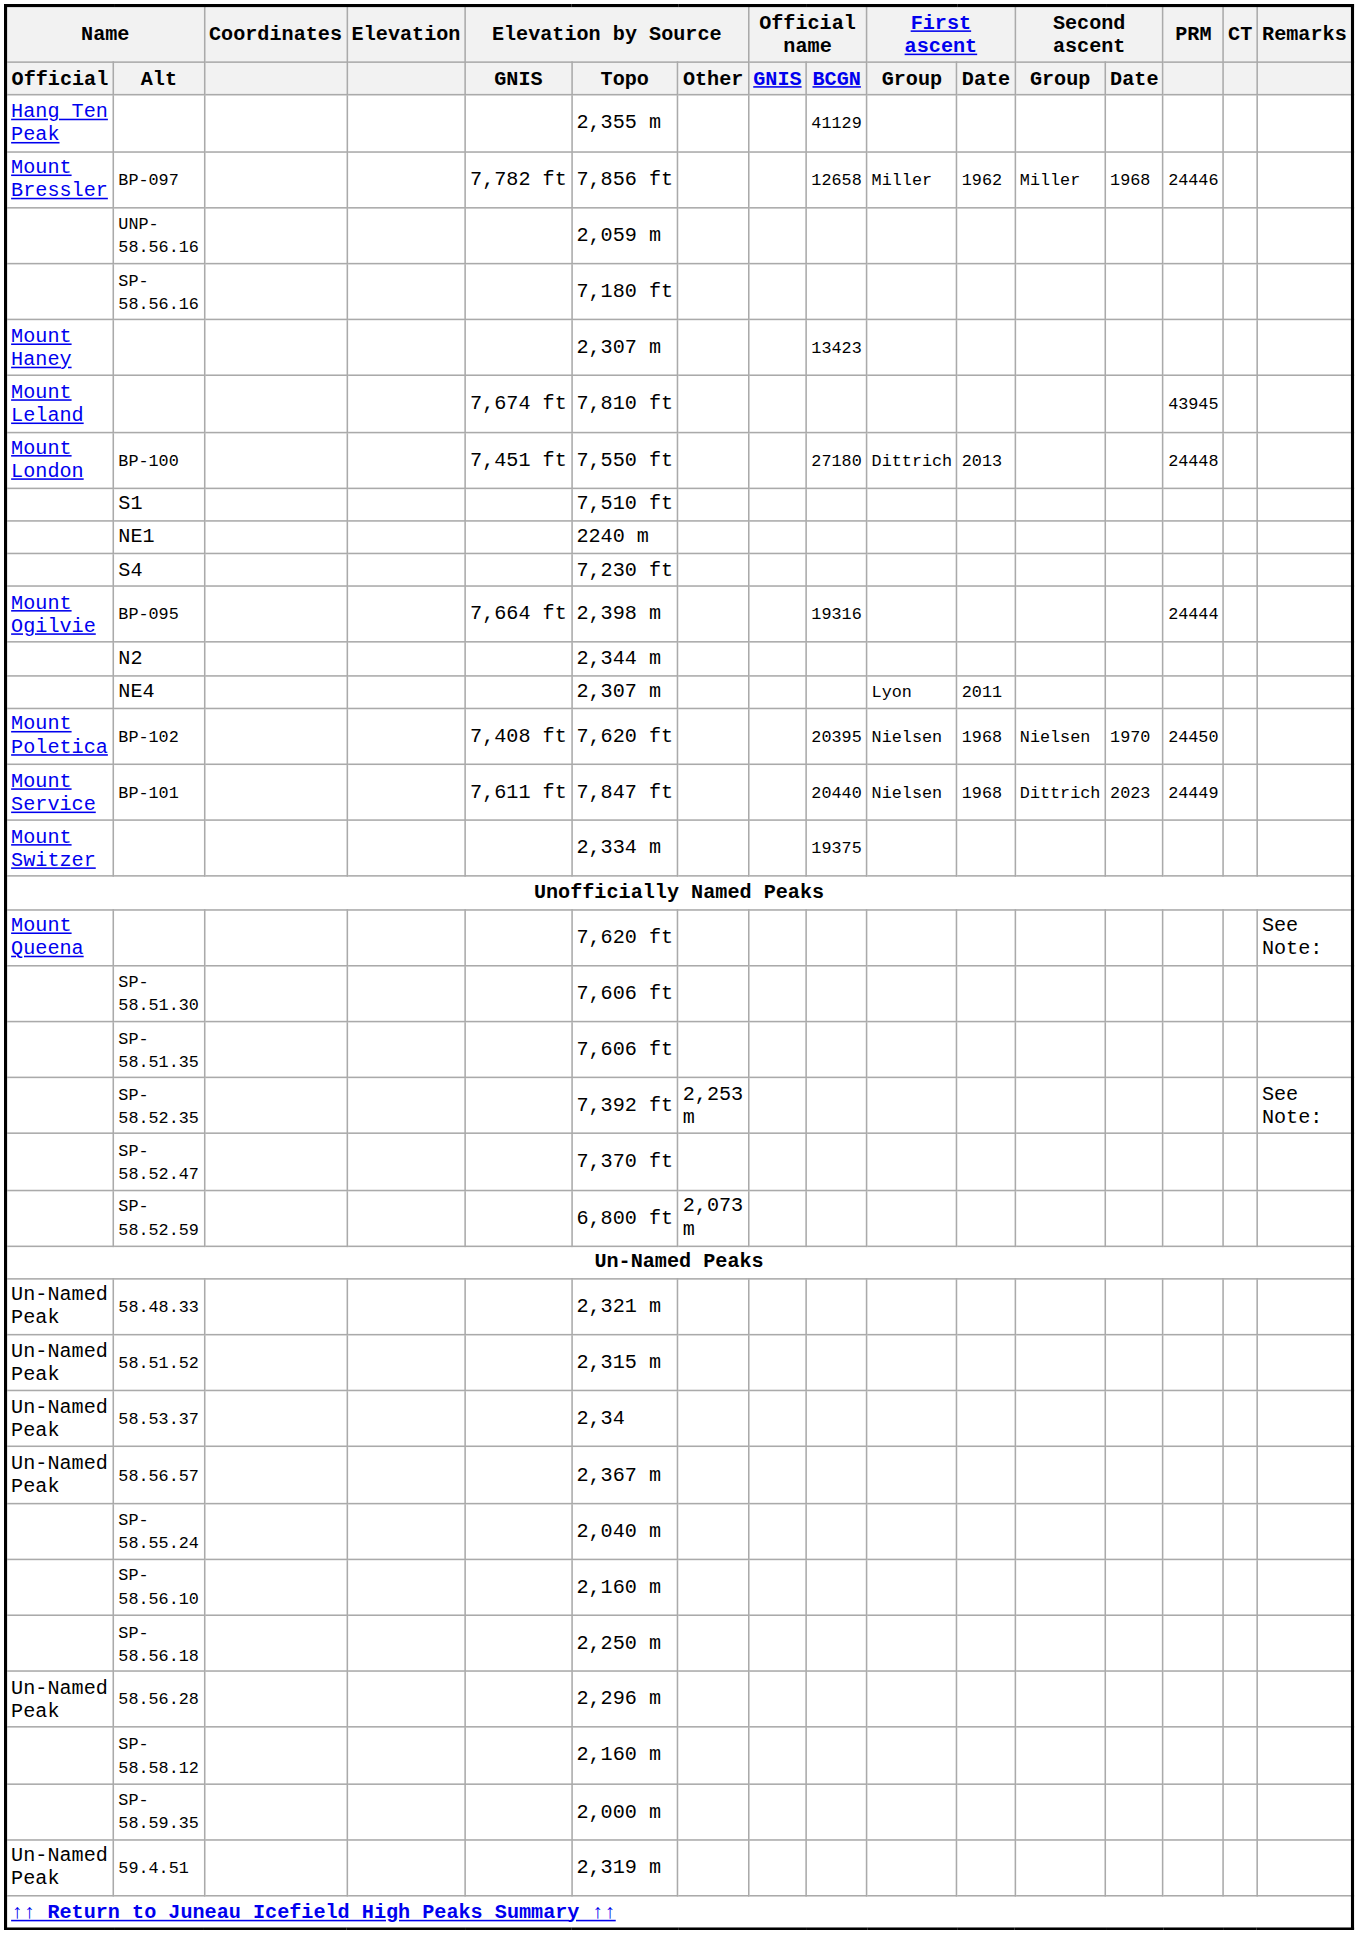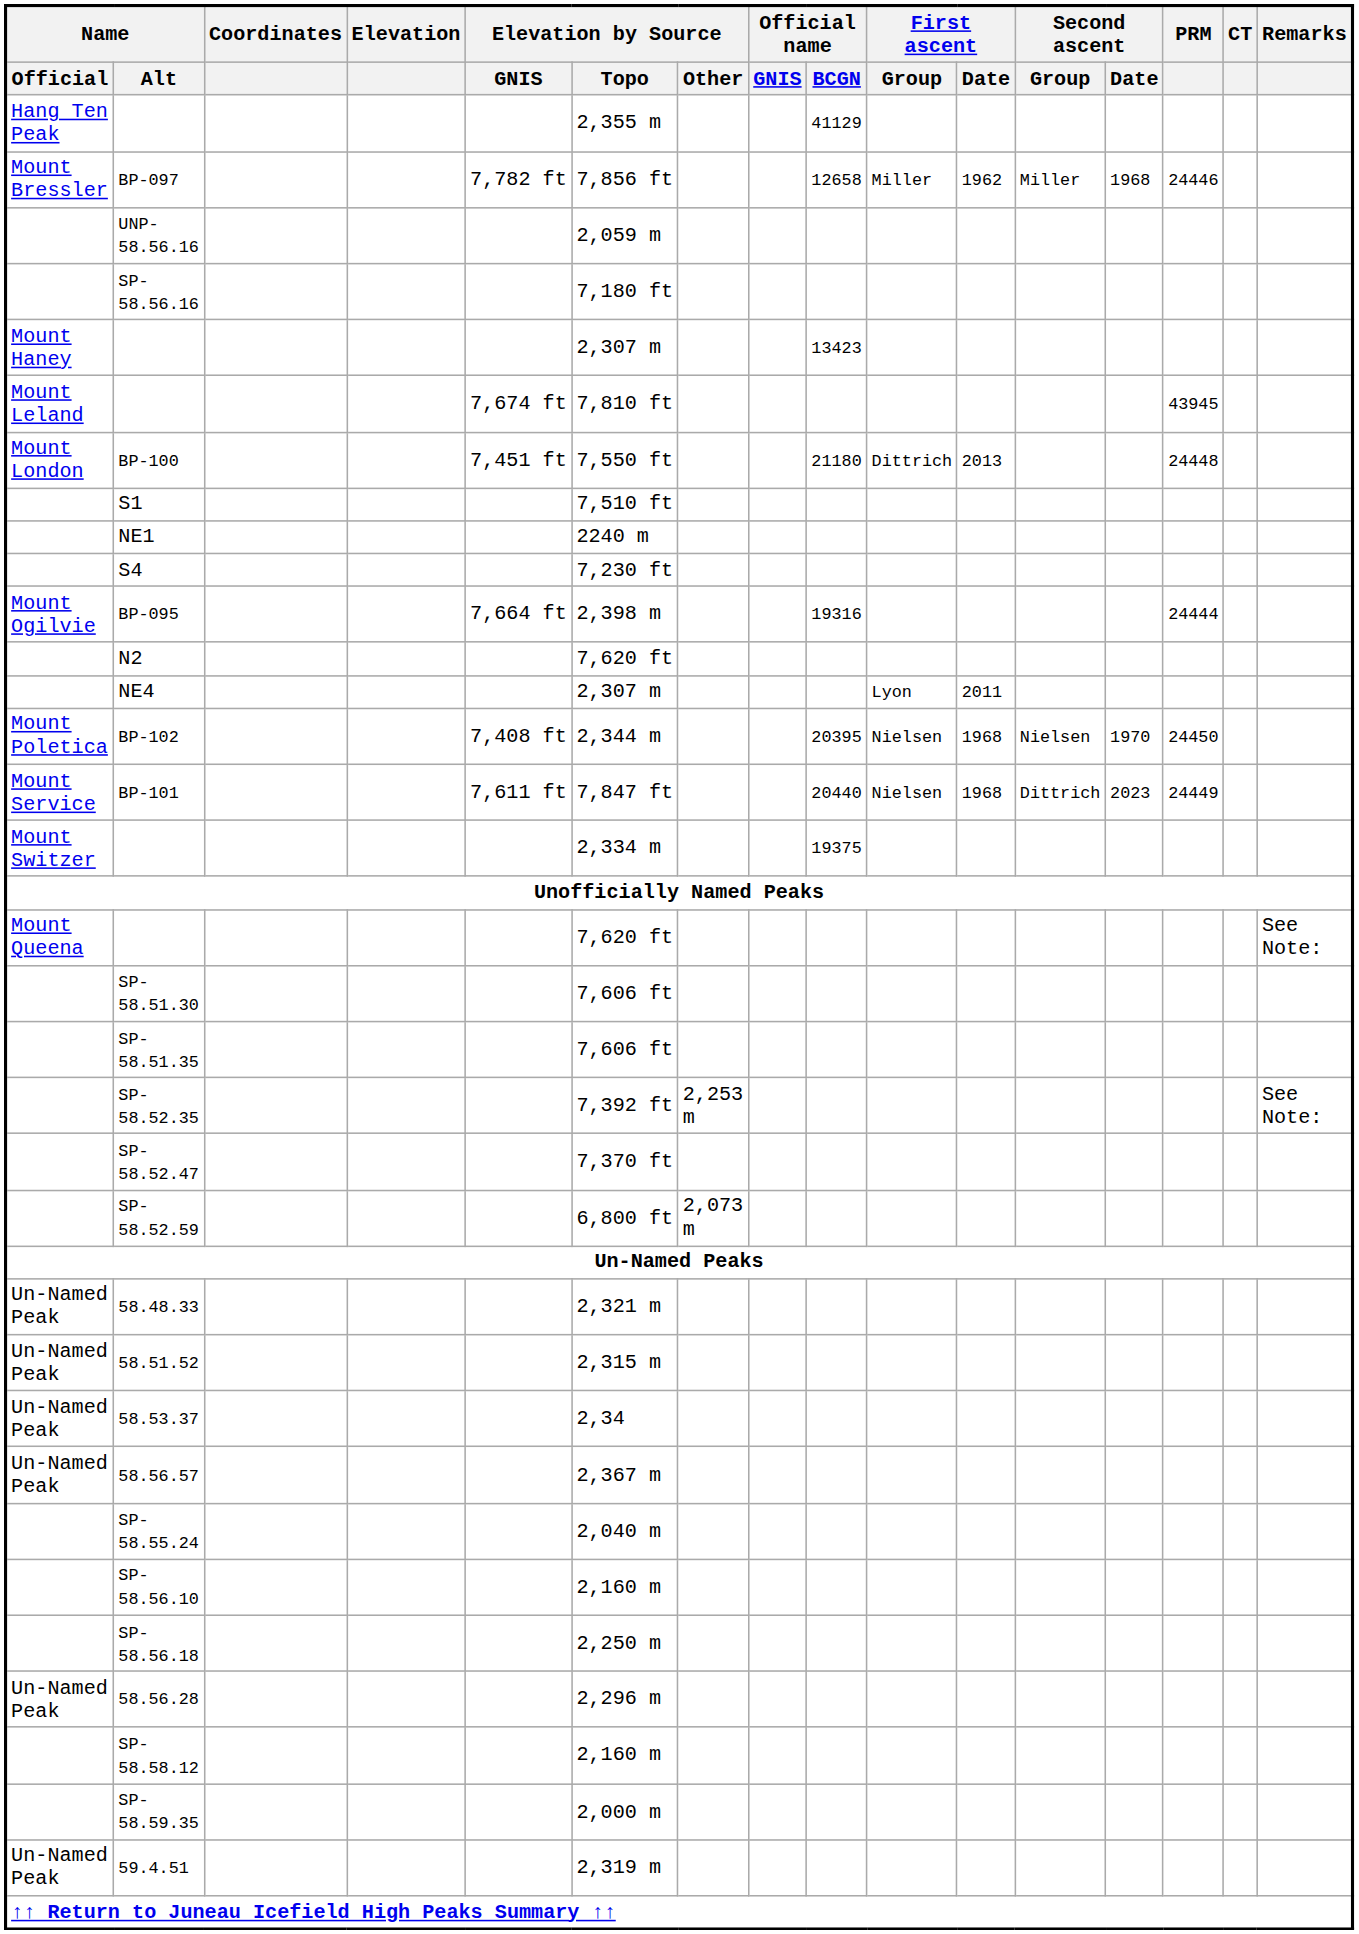BP-100 | Official name / BCGN: 27180 -> 21180
N2 | Elevation by Source / Topo: 2,344 m -> 7,620 ft
BP-102 | Elevation by Source / Topo: 7,620 ft -> 2,344 m
